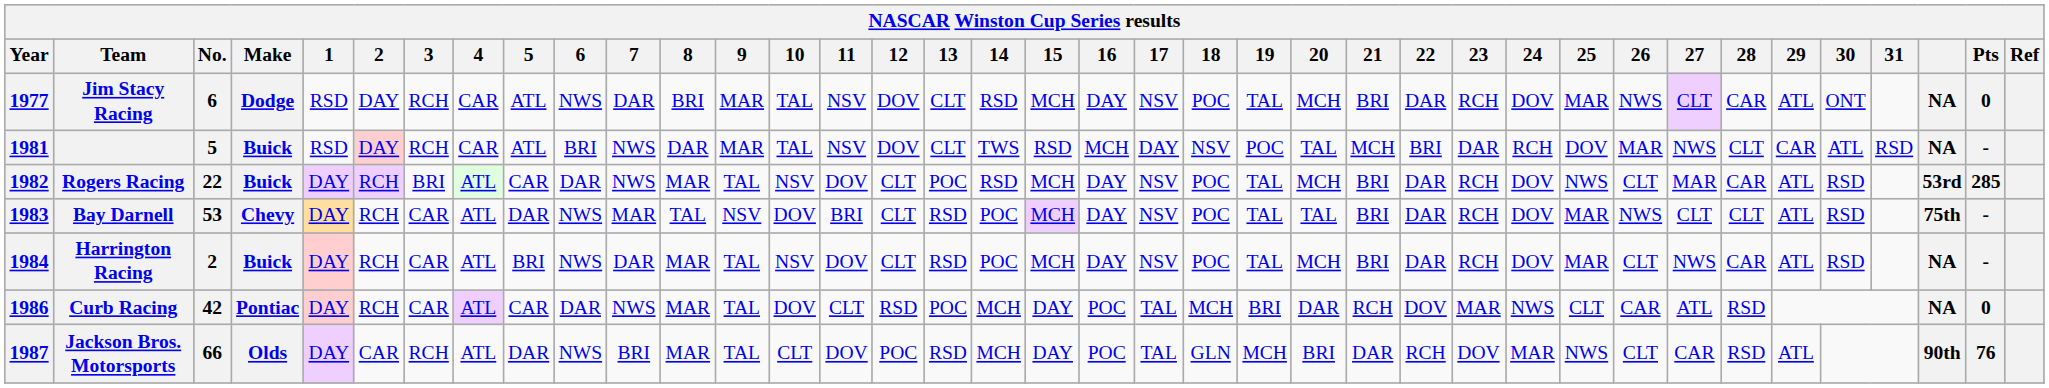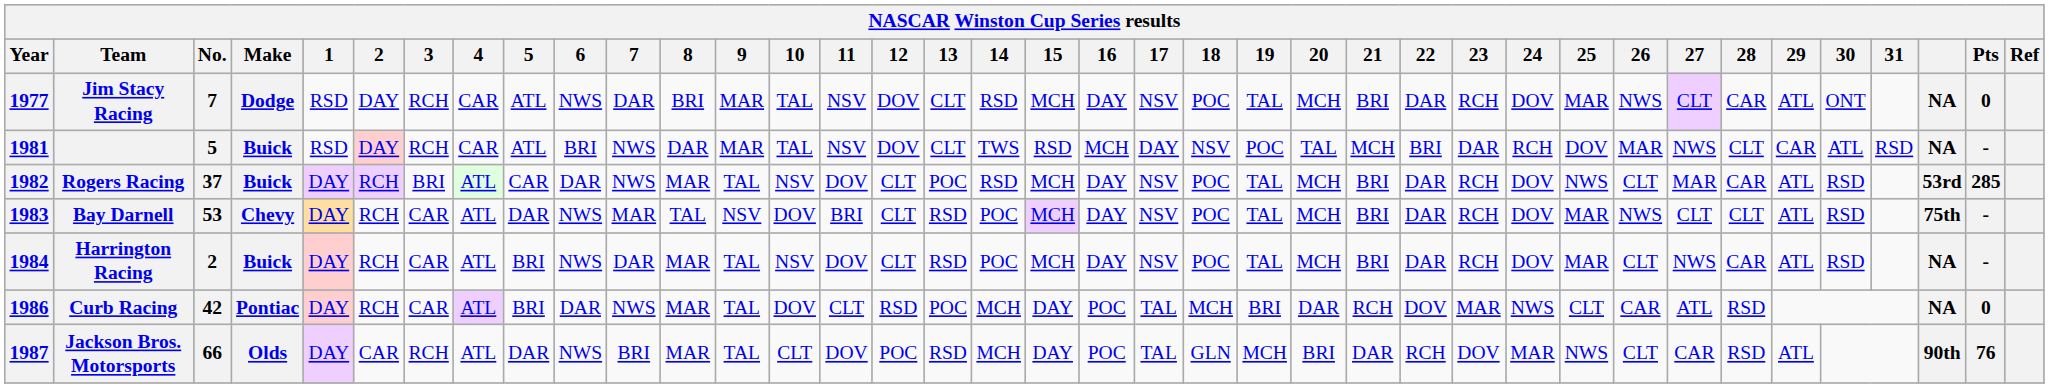Jim Stacy Racing | No.: 6 -> 7
Rogers Racing | No.: 22 -> 37
Bay Darnell | 20: TAL -> MCH
Curb Racing | 5: CAR -> BRI
